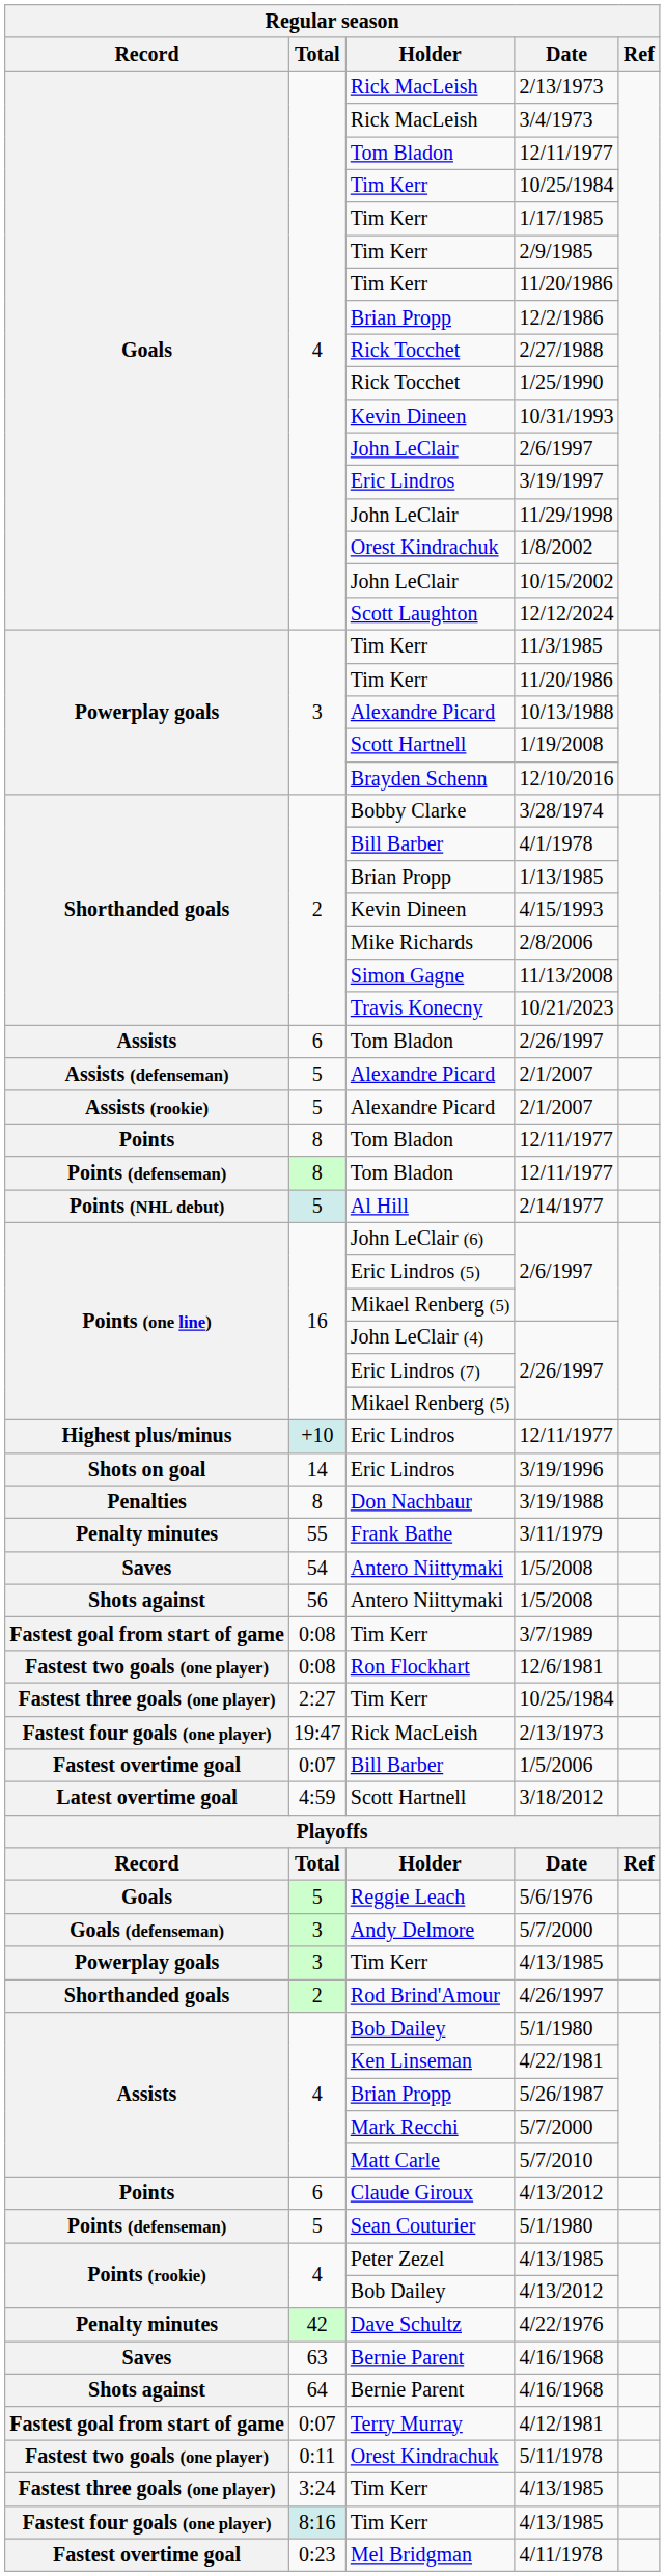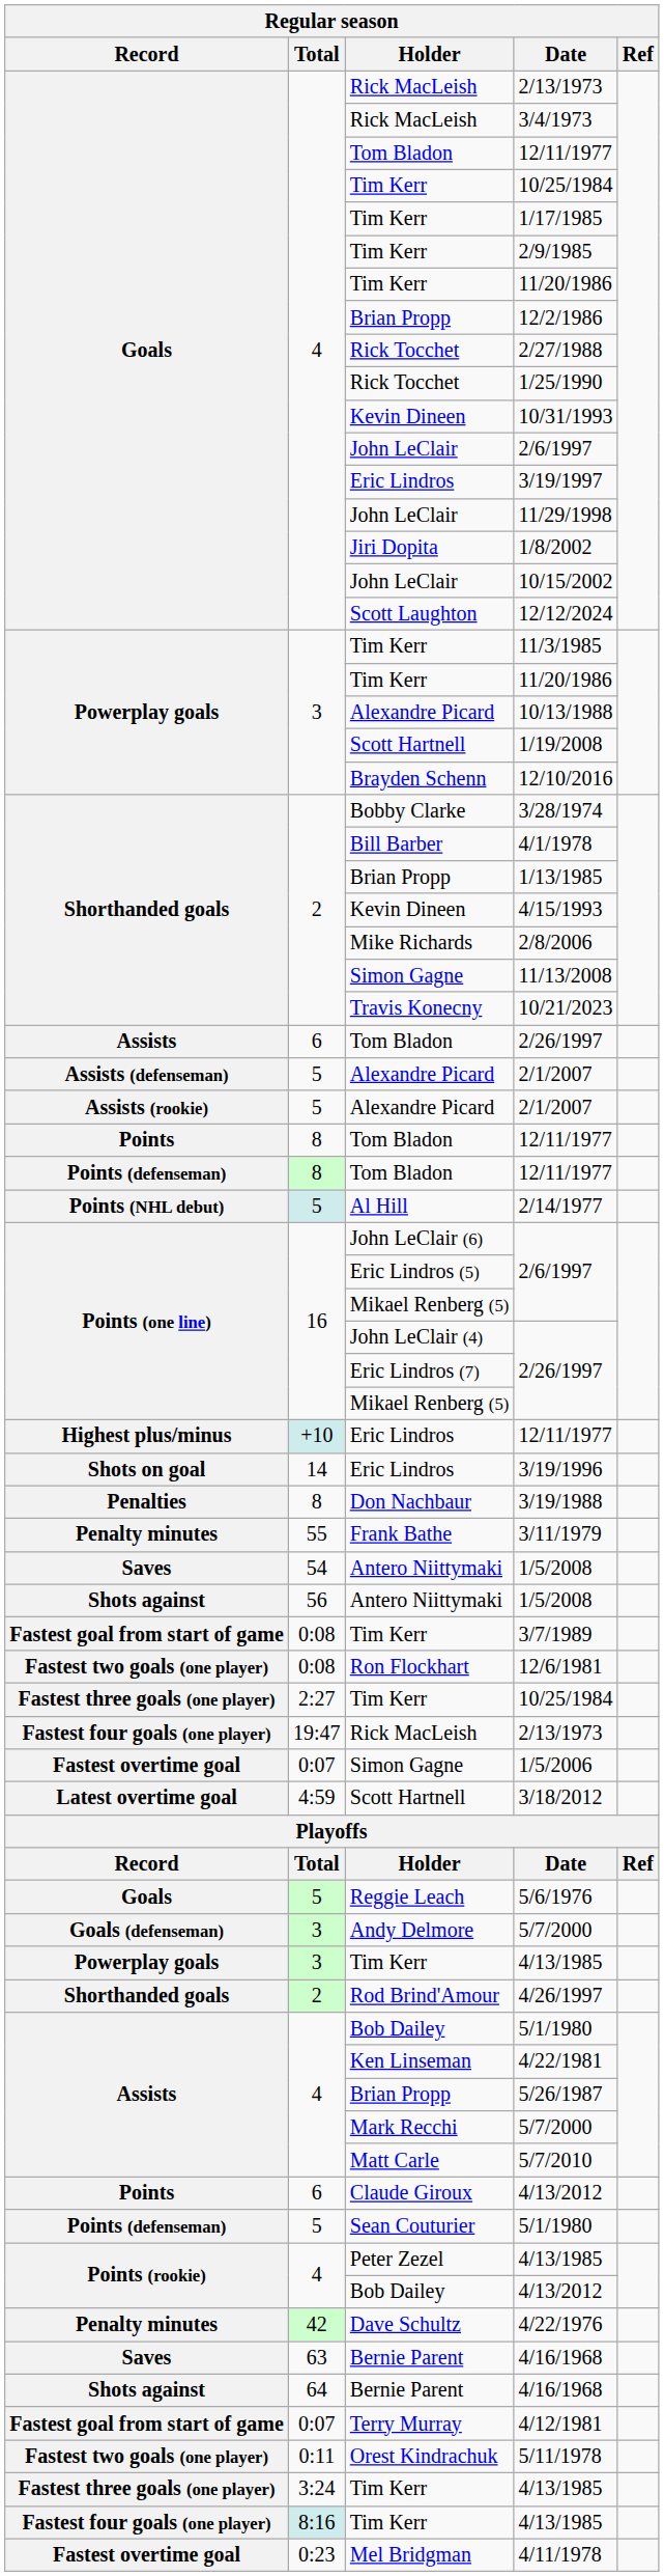1/8/2002 | Holder: Orest Kindrachuk -> Jiri Dopita
1/5/2006 | Holder: Bill Barber -> Simon Gagne
